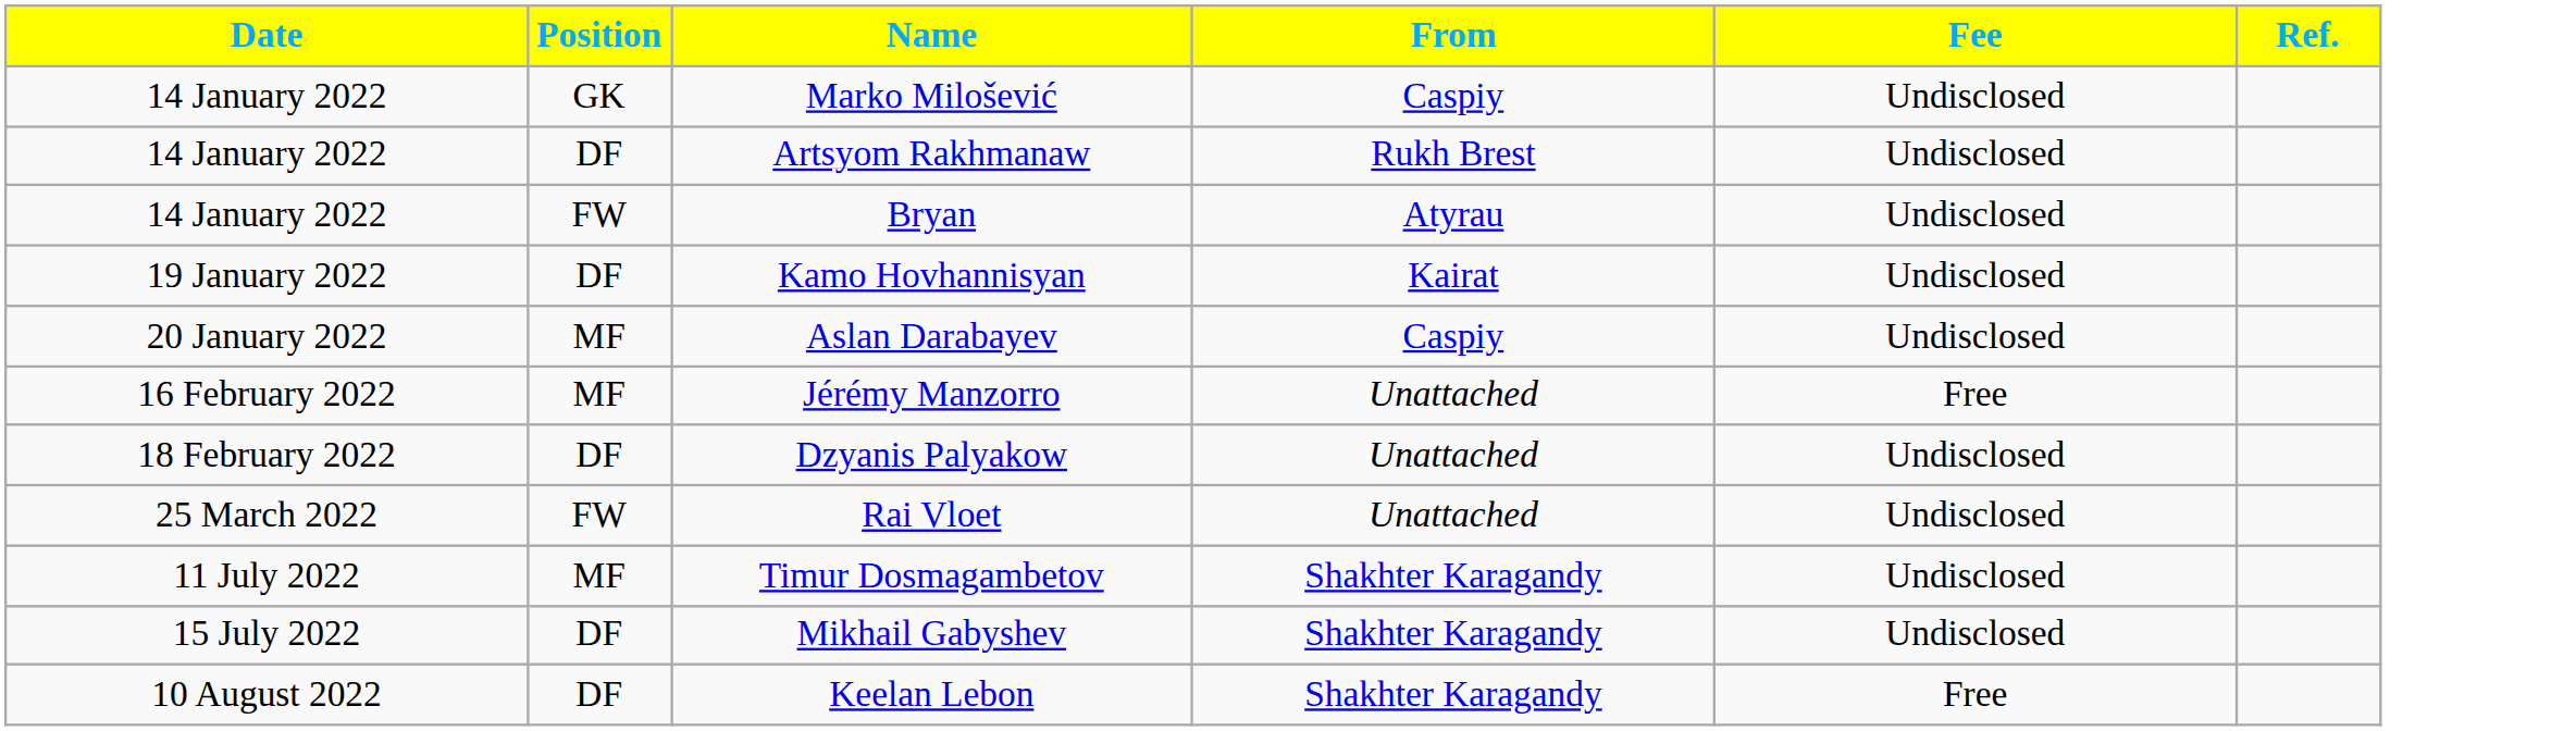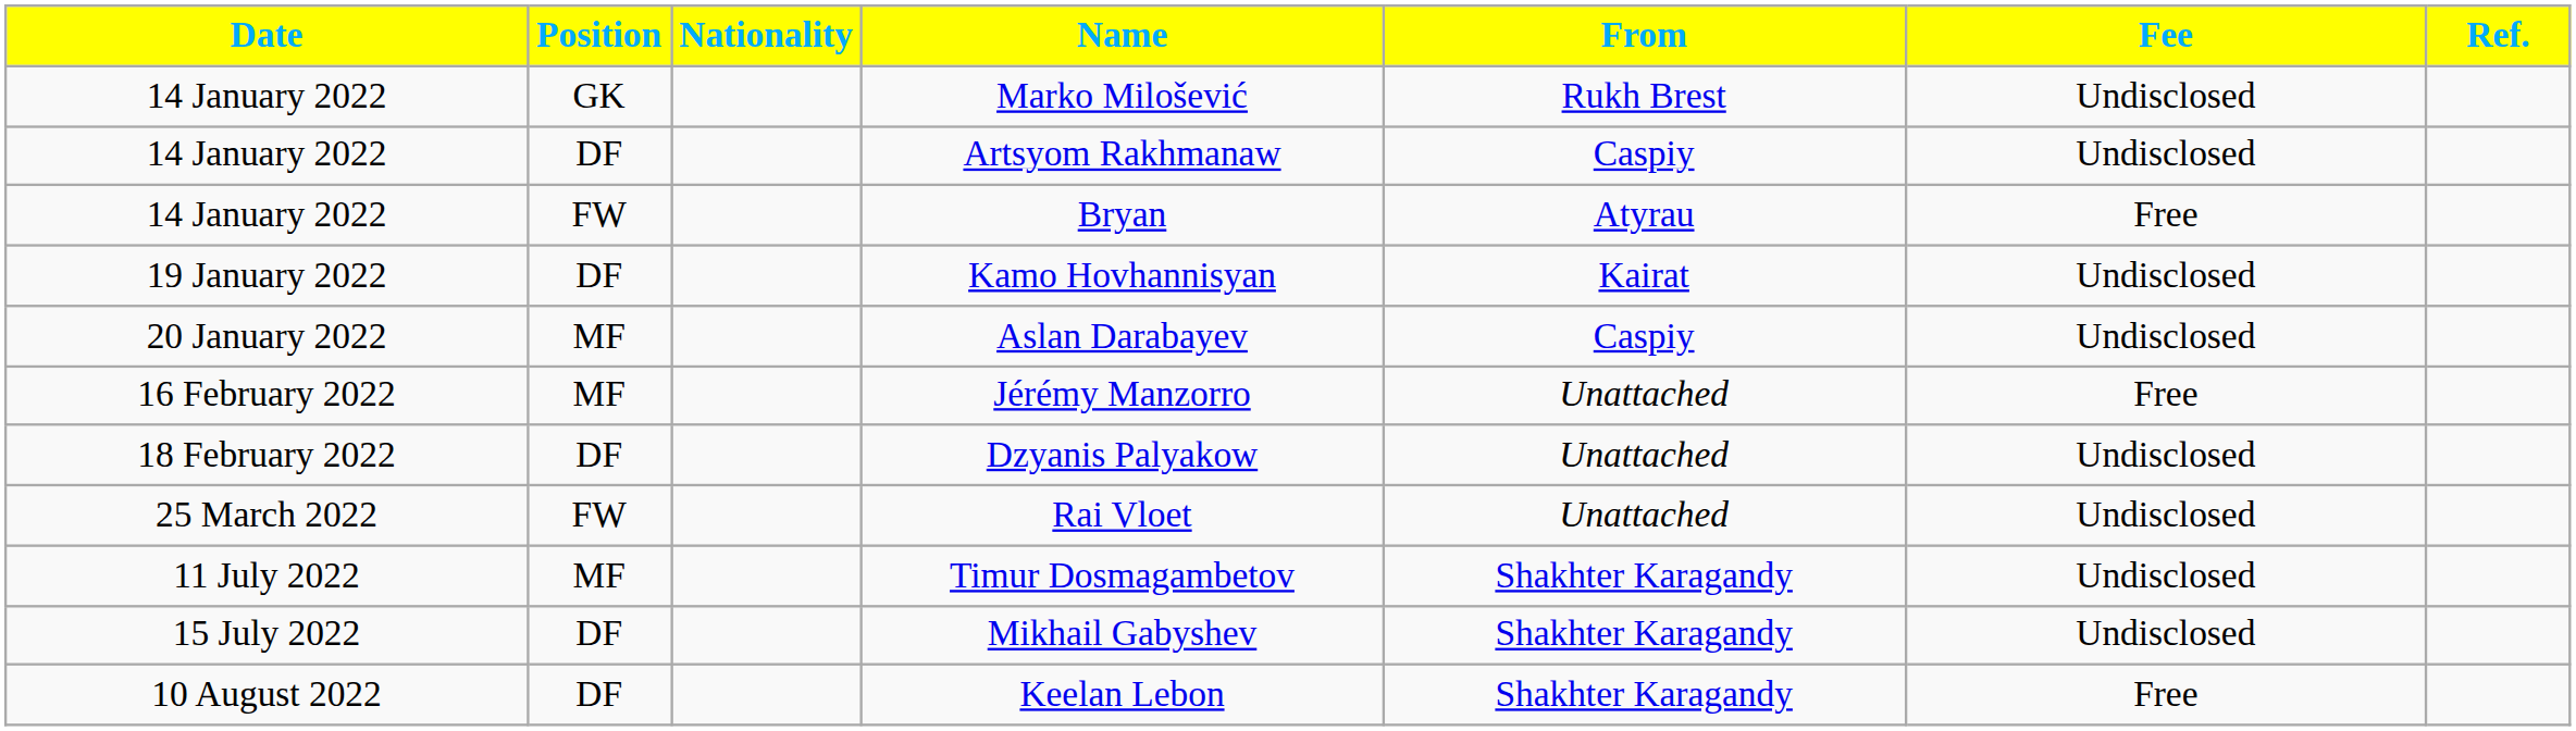+ column: Nationality
Marko Milošević | From: Caspiy -> Rukh Brest
Artsyom Rakhmanaw | From: Rukh Brest -> Caspiy
Bryan | Fee: Undisclosed -> Free
